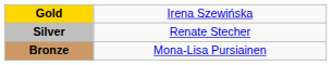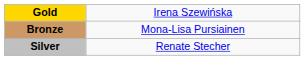rows swapped: Silver <-> Bronze
